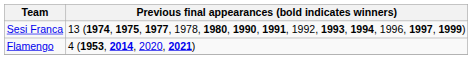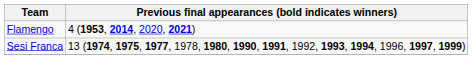rows swapped: Flamengo <-> Sesi Franca
